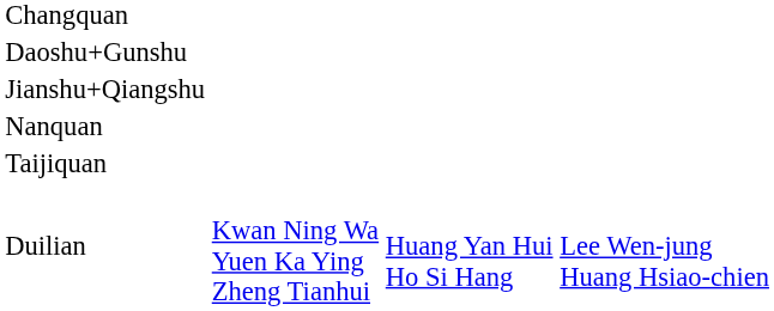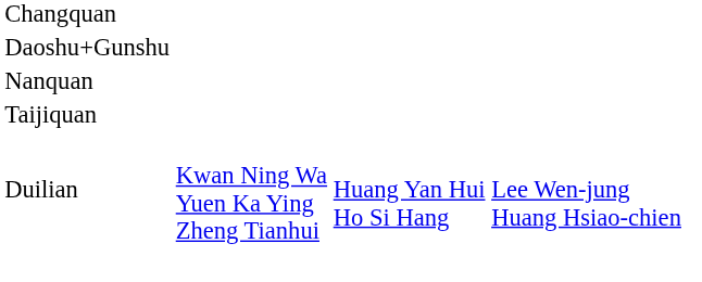- row: Jianshu+Qiangshu
